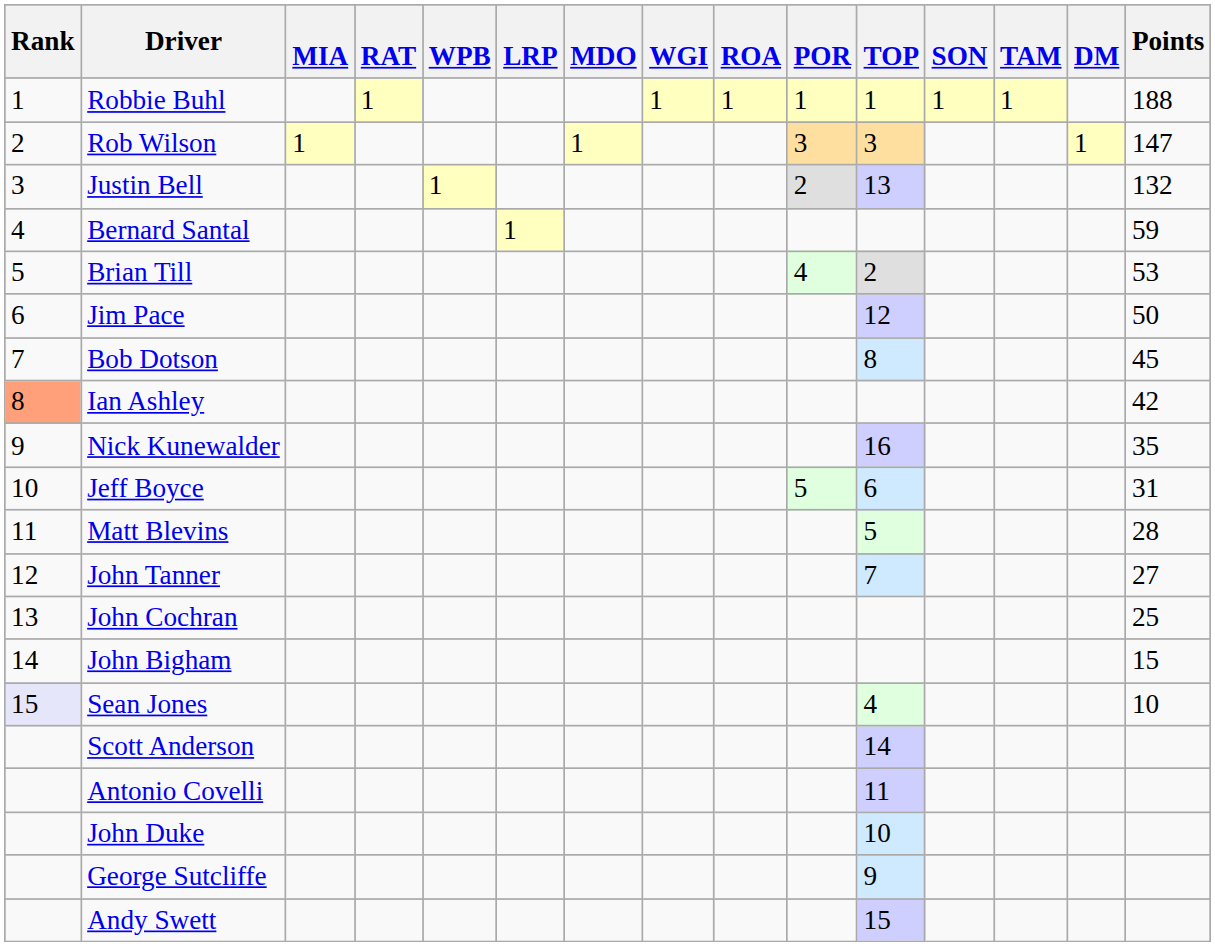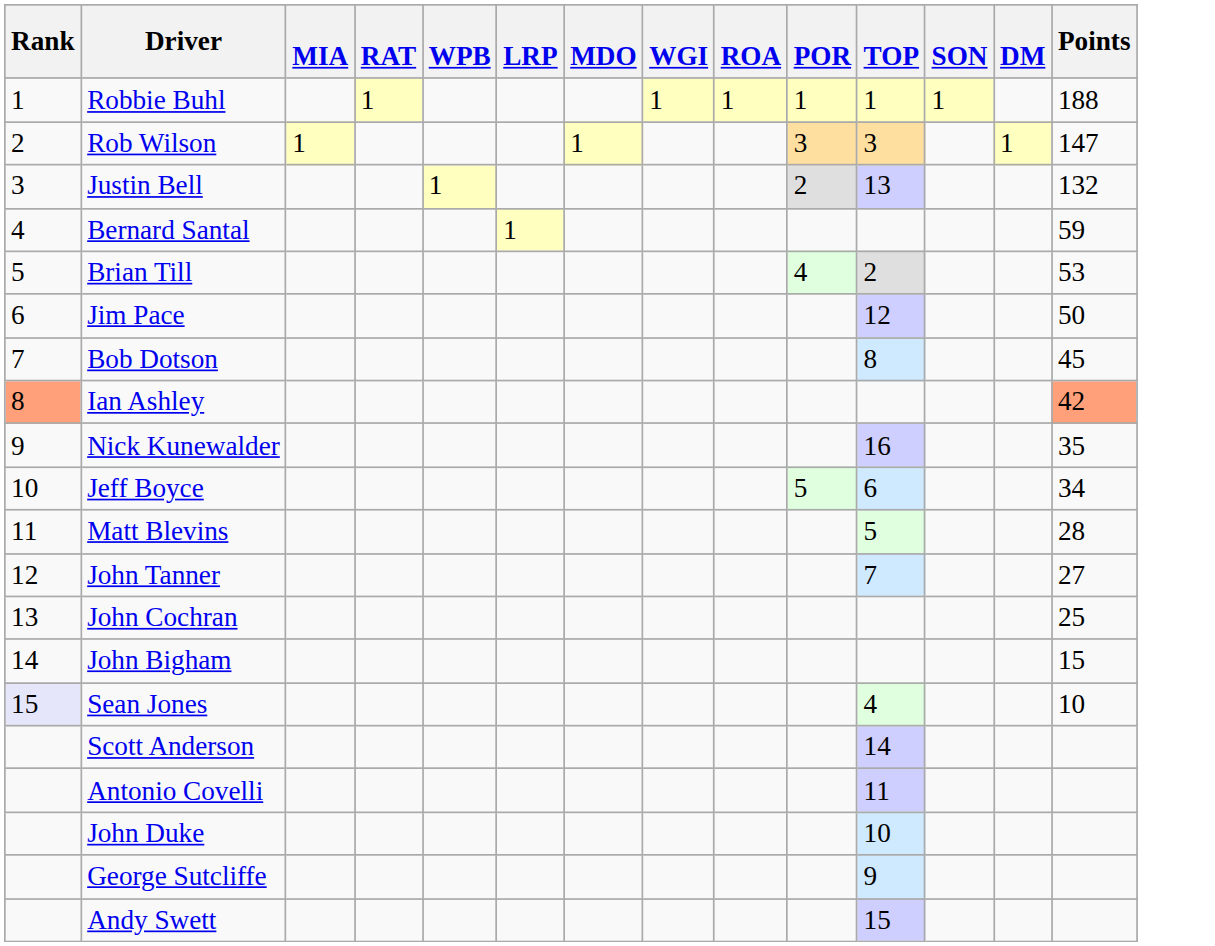- column: TAM | 1
Ian Ashley | Points: no background -> lightsalmon background
Jeff Boyce | Points: 31 -> 34
